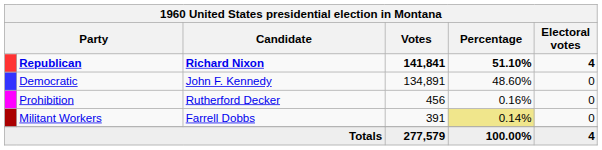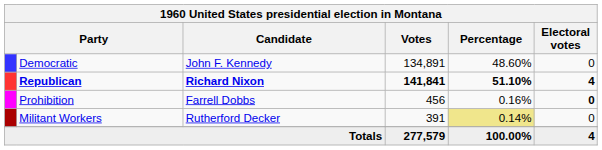rows swapped: Republican <-> Democratic
Prohibition | Candidate: Rutherford Decker -> Farrell Dobbs
Prohibition | Electoral votes: normal -> bold
Militant Workers | Candidate: Farrell Dobbs -> Rutherford Decker
